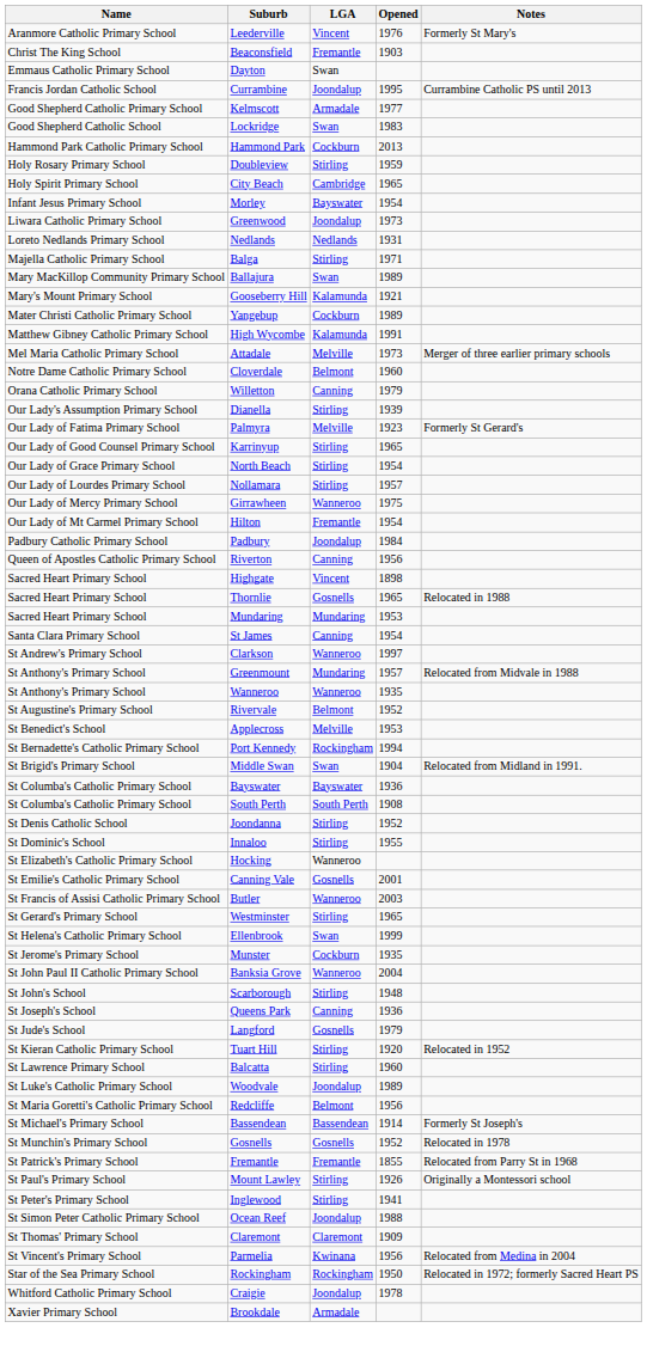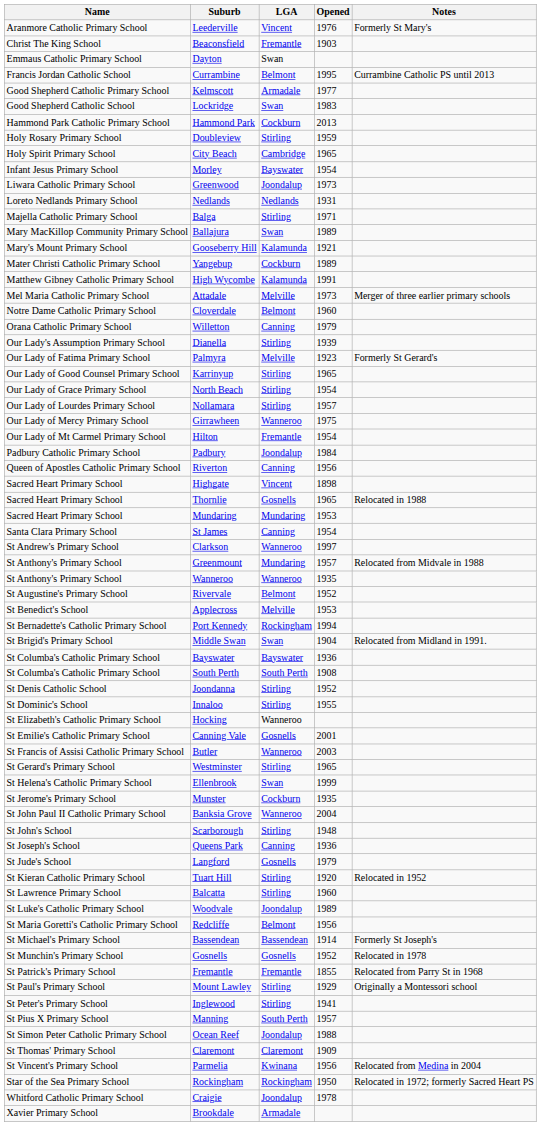Currambine | LGA: Joondalup -> Belmont
Mount Lawley | Opened: 1926 -> 1929
+ row: St Pius X Primary School | Manning | South Perth | 1957
